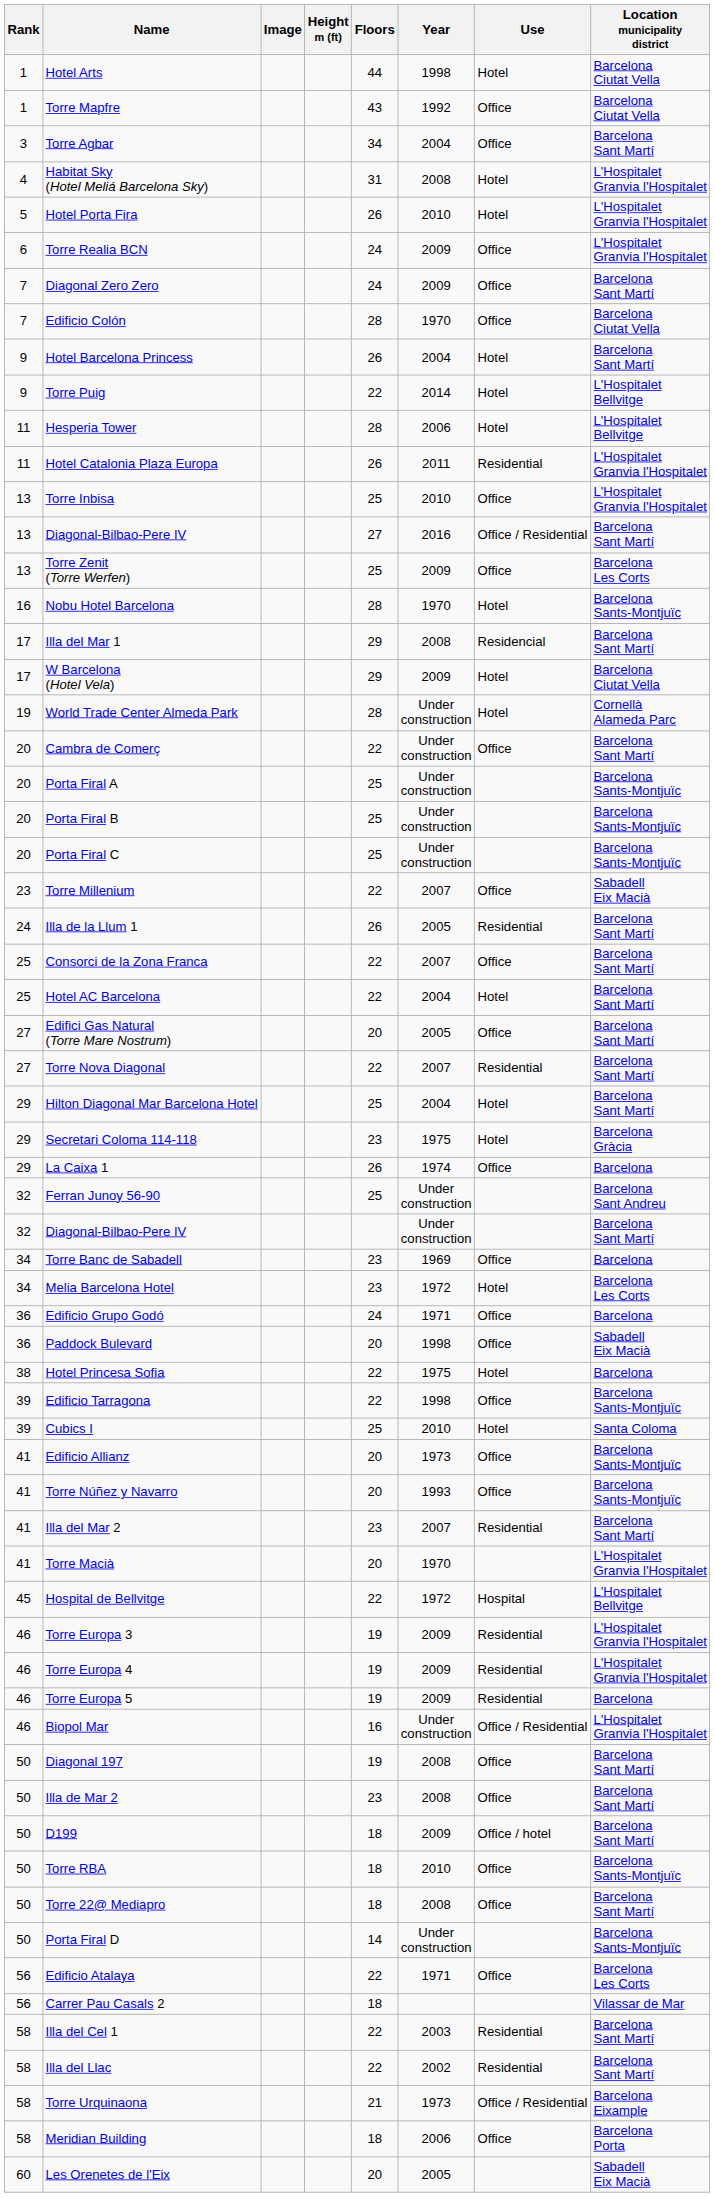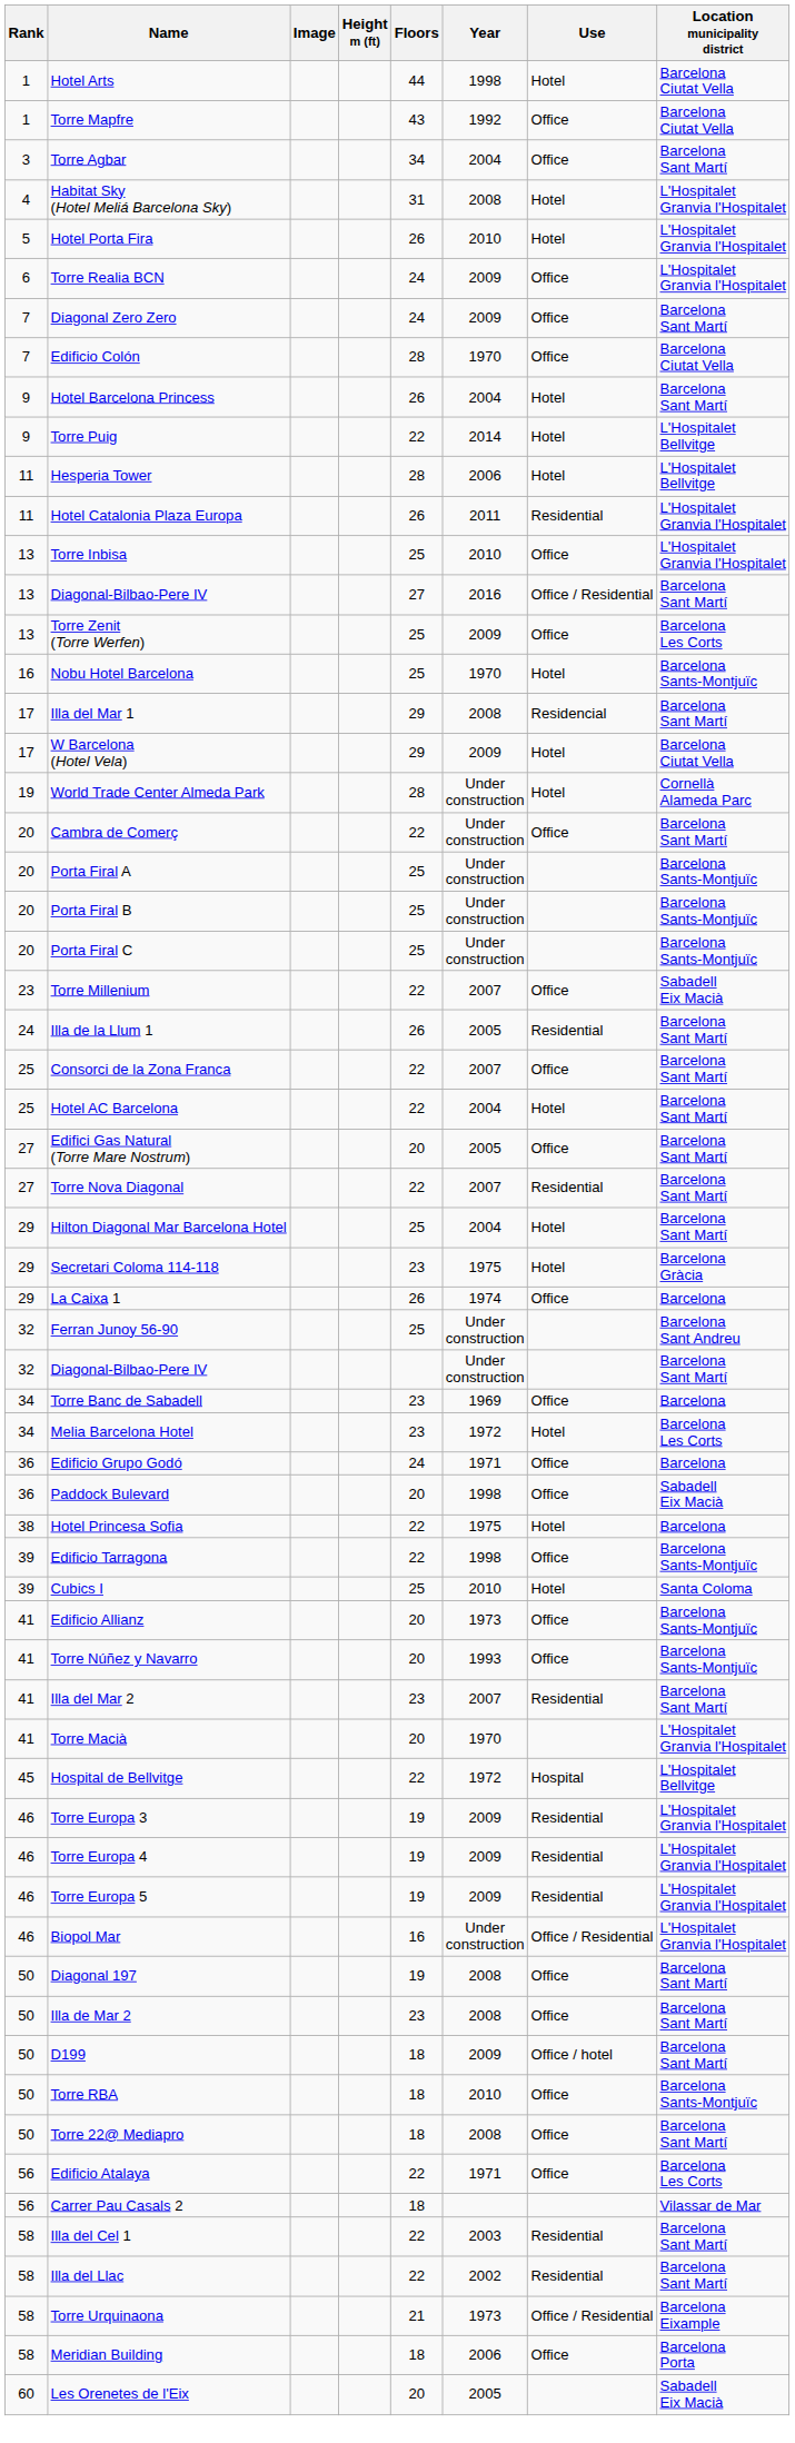Nobu Hotel Barcelona | Floors: 28 -> 25
Torre Europa 5 | Location municipality district: Barcelona -> L'Hospitalet Granvia l'Hospitalet
- row: 50 | Porta Firal D | 14 | Under construction | Barcelona Sants-Montjuïc
